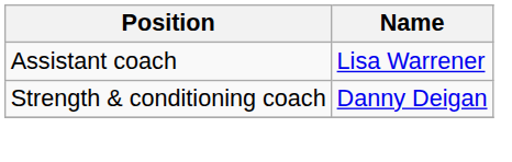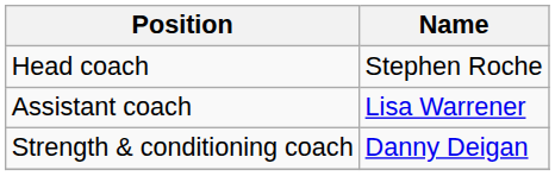+ row: Head coach | Stephen Roche
